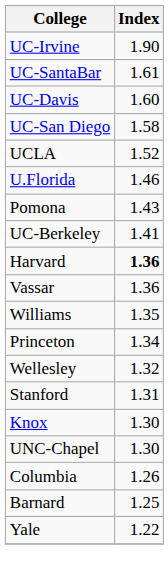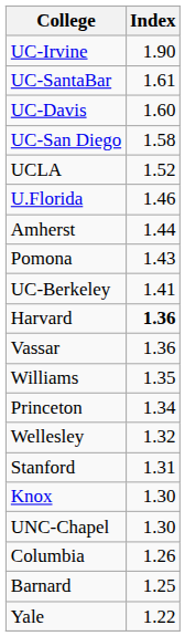+ row: Amherst | 1.44
